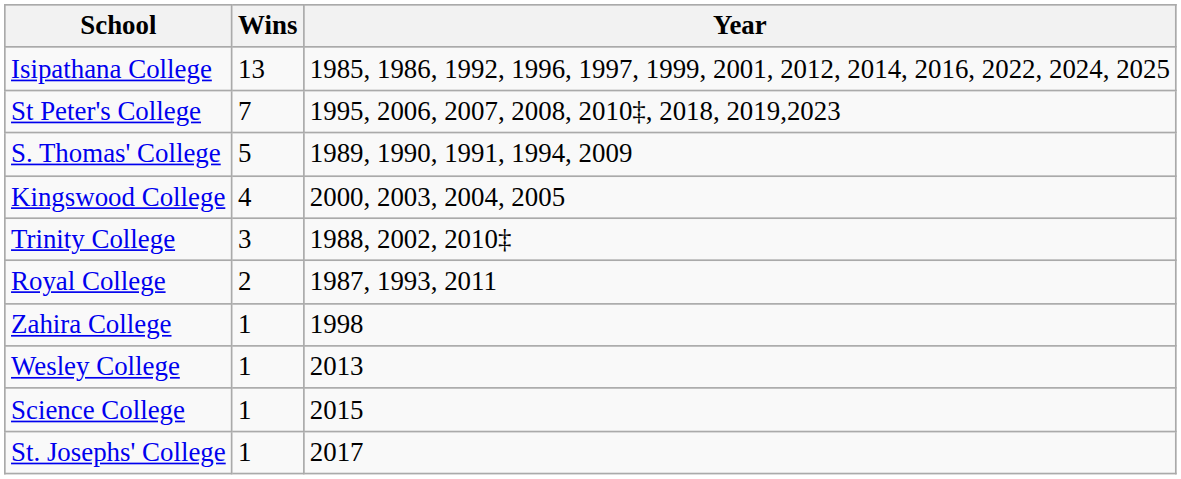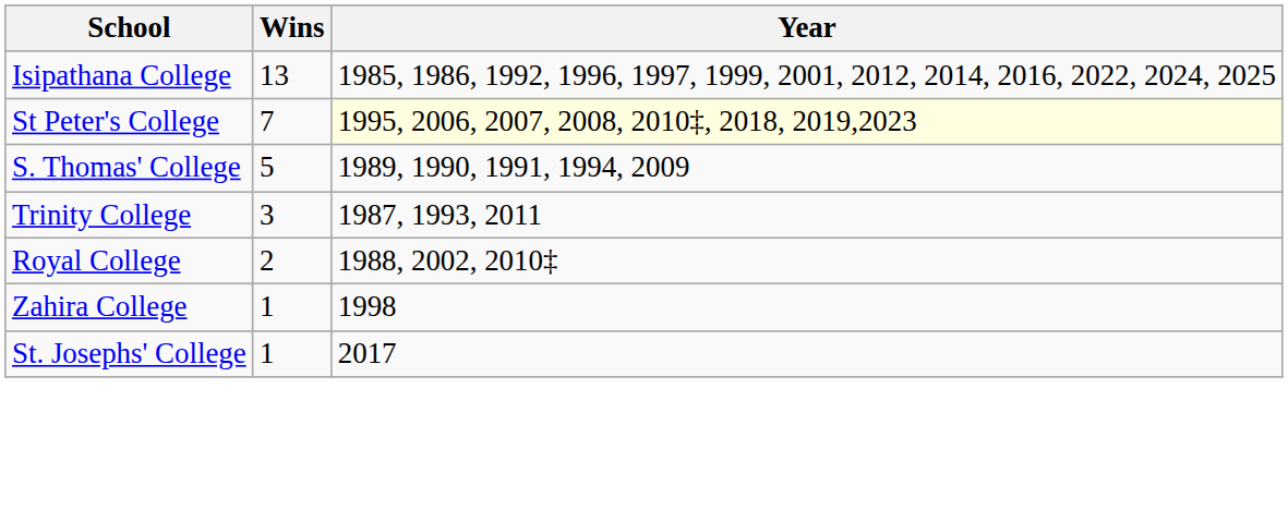St Peter's College | Year: no background -> lightyellow background
- row: Kingswood College | 4 | 2000, 2003, 2004, 2005
Trinity College | Year: 1988, 2002, 2010‡ -> 1987, 1993, 2011
Royal College | Year: 1987, 1993, 2011 -> 1988, 2002, 2010‡
- row: Wesley College | 1 | 2013
- row: Science College | 1 | 2015
